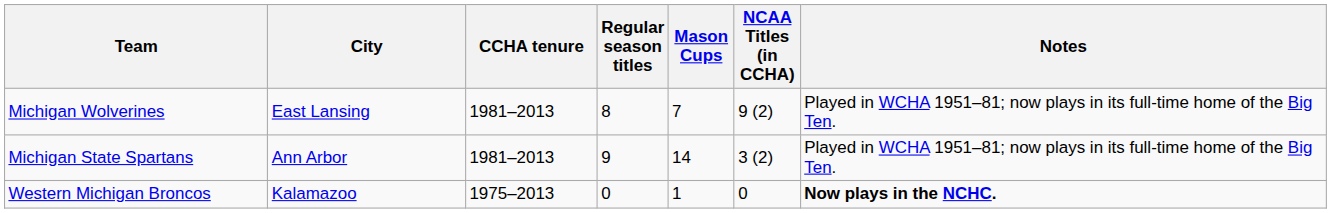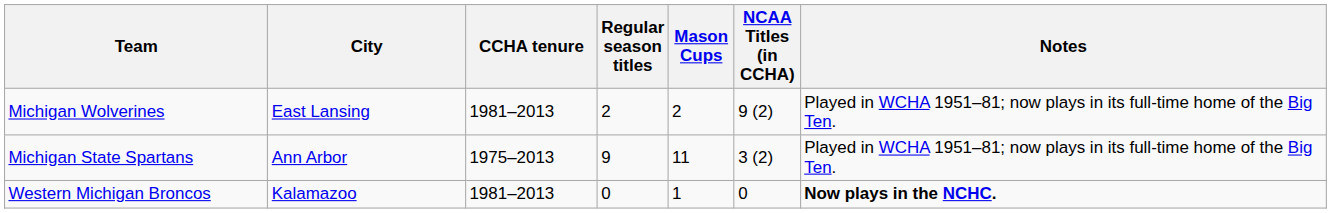Michigan Wolverines | Regular season titles: 8 -> 2
Michigan Wolverines | Mason Cups: 7 -> 2
Michigan State Spartans | CCHA tenure: 1981–2013 -> 1975–2013
Michigan State Spartans | Mason Cups: 14 -> 11
Western Michigan Broncos | CCHA tenure: 1975–2013 -> 1981–2013
